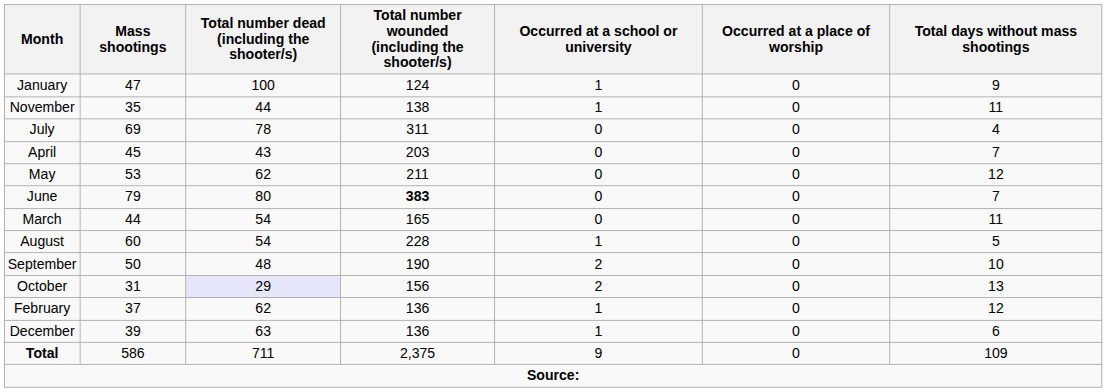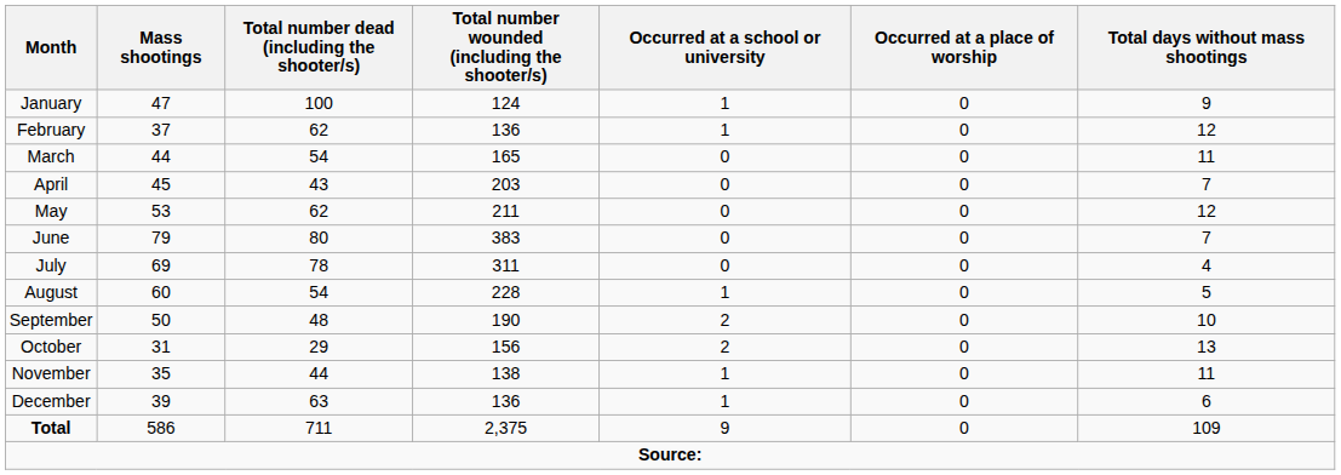rows swapped: February <-> November
rows swapped: March <-> July
June | Total number wounded (including the shooter/s): bold -> normal
October | Total number dead (including the shooter/s): lavender background -> no background
